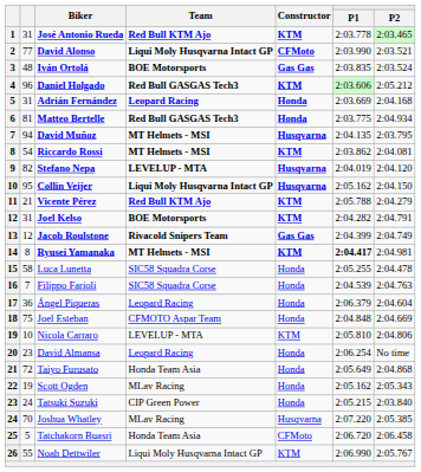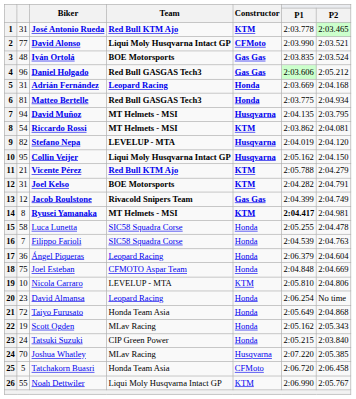Daniel Holgado | Constructor: KTM -> Gas Gas
